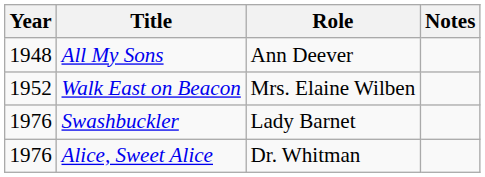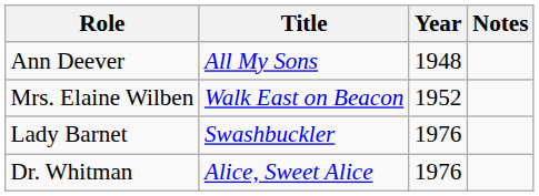columns swapped: Year <-> Role
